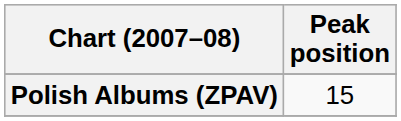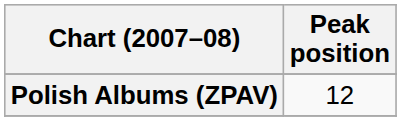Polish Albums (ZPAV) | Peak position: 15 -> 12
